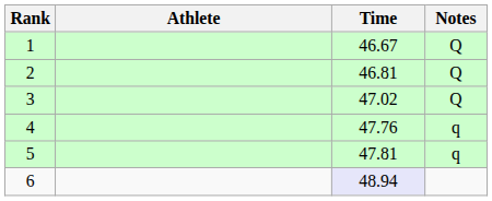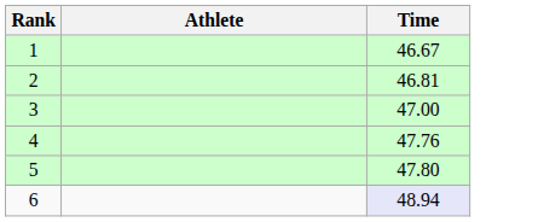- column: Notes | Q | Q | Q | q | q
3 | Time: 47.02 -> 47.00
5 | Time: 47.81 -> 47.80
